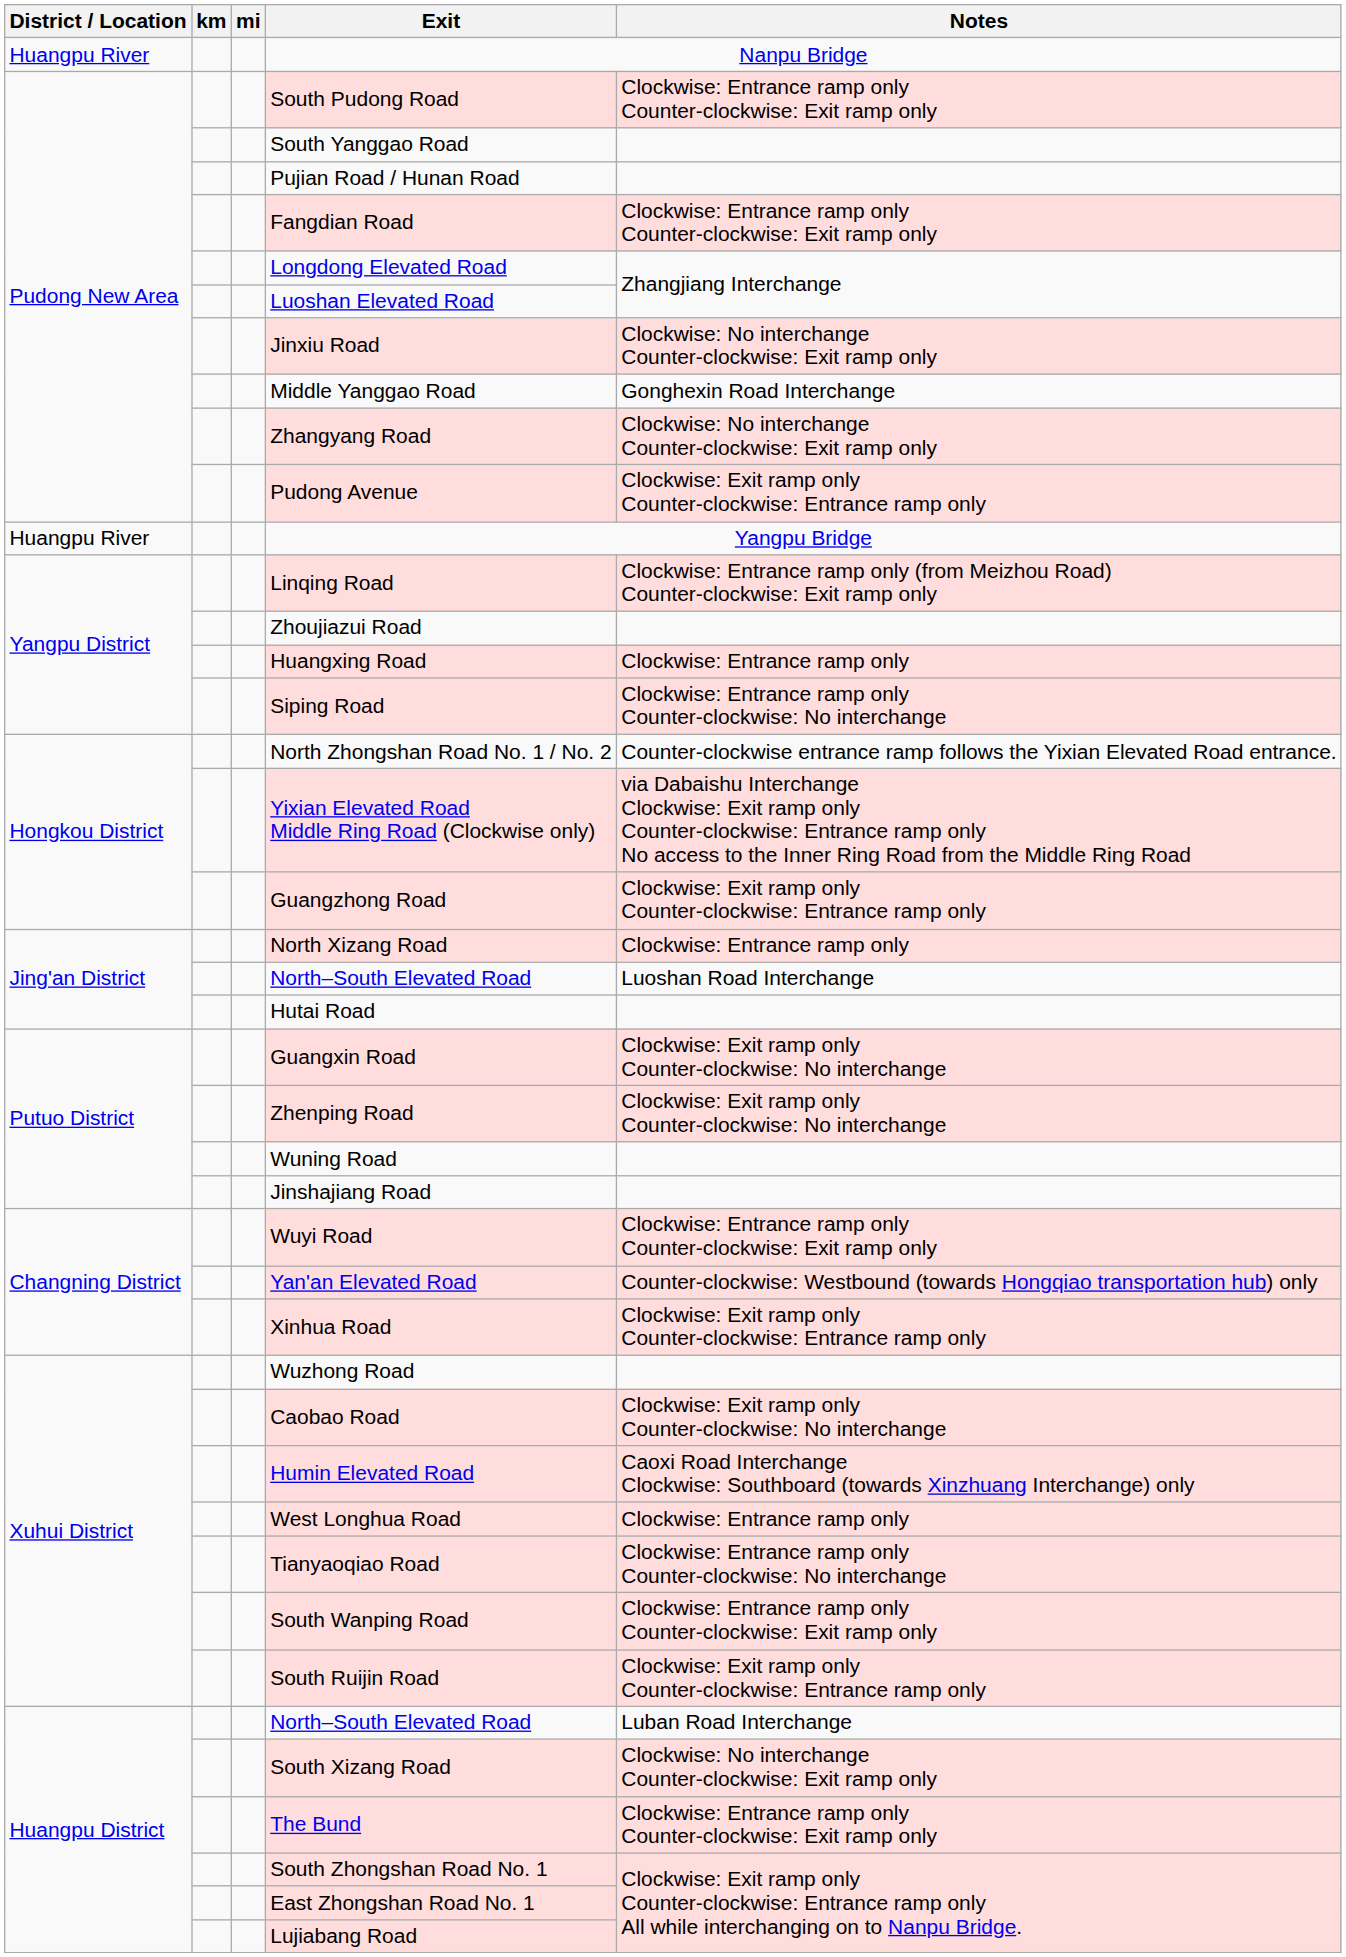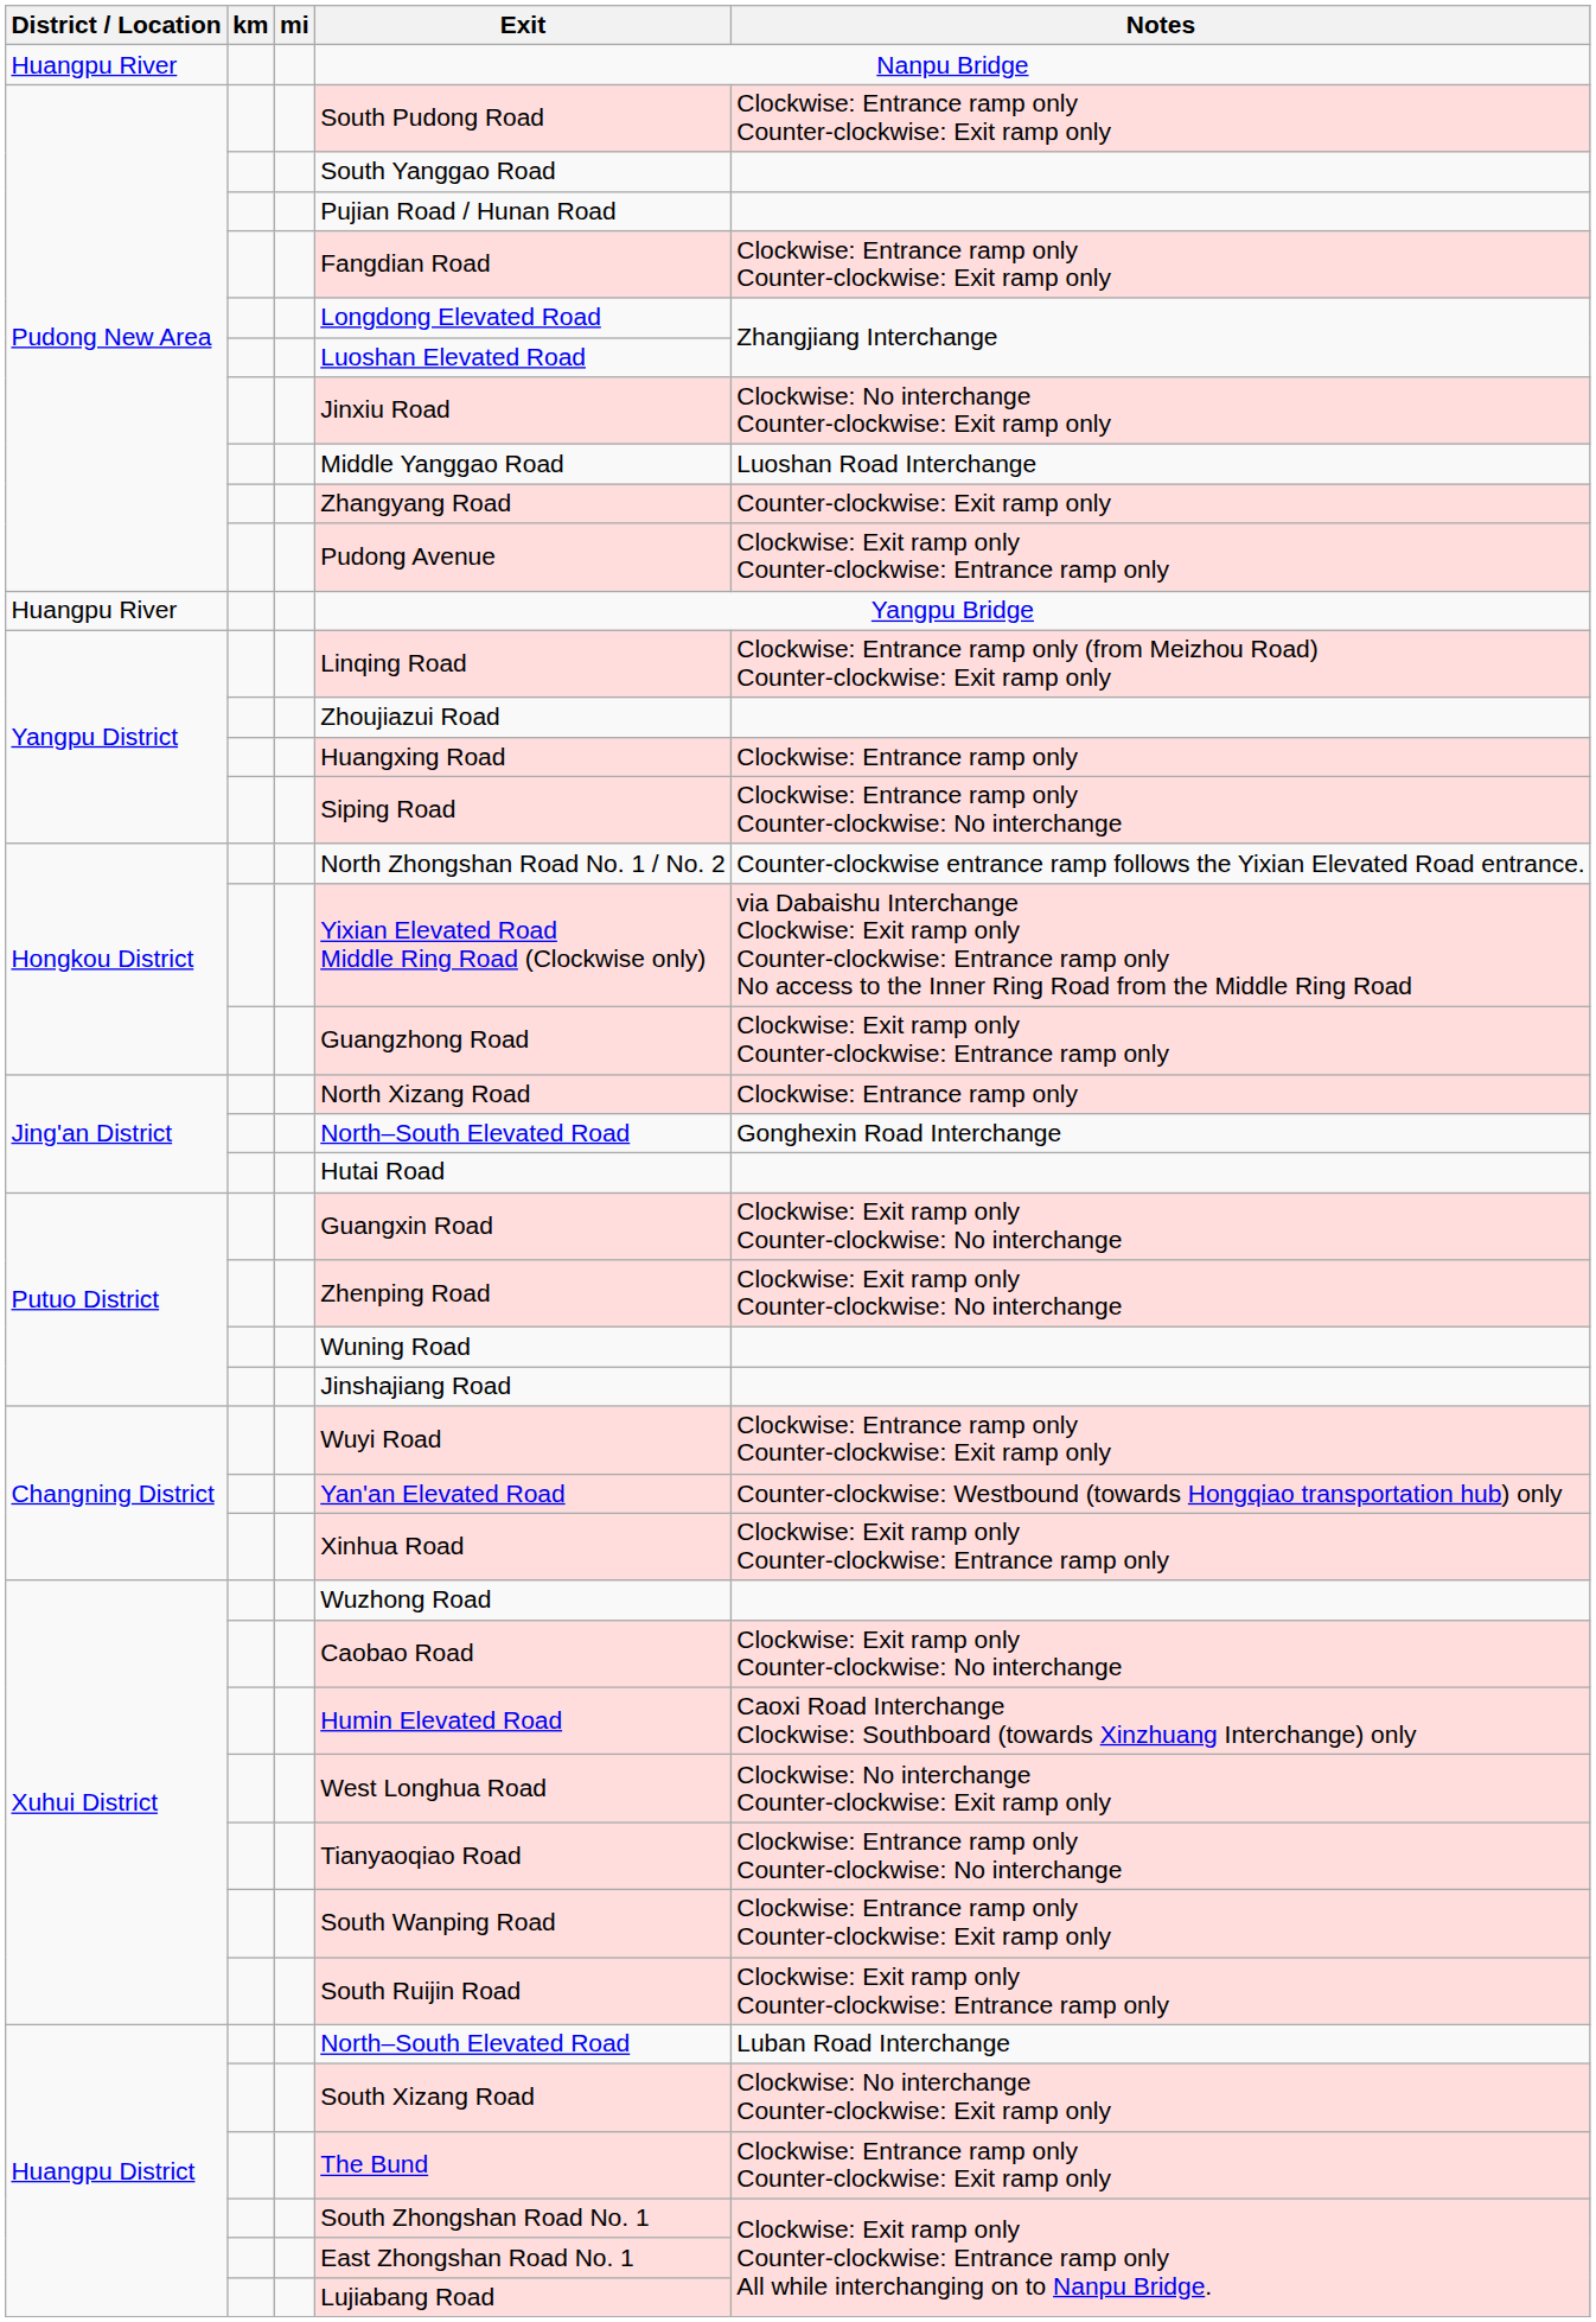Middle Yanggao Road | Notes: Gonghexin Road Interchange -> Luoshan Road Interchange
Zhangyang Road | Notes: Clockwise: No interchange Counter-clockwise: Exit ramp only -> Counter-clockwise: Exit ramp only
Jing'an District / North–South Elevated Road | Notes: Luoshan Road Interchange -> Gonghexin Road Interchange
West Longhua Road | Notes: Clockwise: Entrance ramp only -> Clockwise: No interchange Counter-clockwise: Exit ramp only
